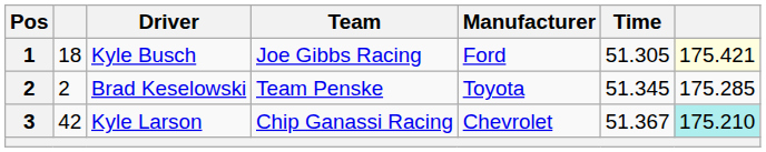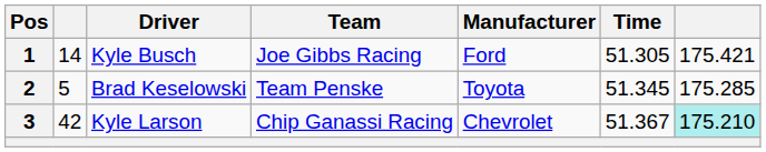Kyle Busch | column 2: 18 -> 14
Kyle Busch | column 7: lightyellow background -> no background
Brad Keselowski | column 2: 2 -> 5
